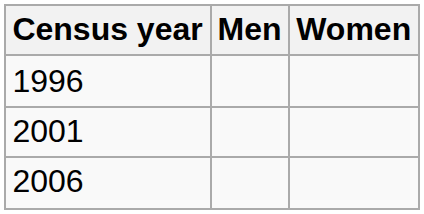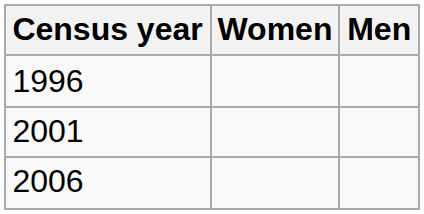columns swapped: Men <-> Women
